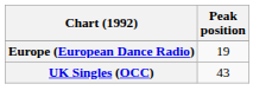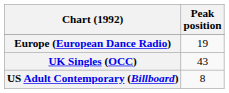+ row: US Adult Contemporary (Billboard) | 8
